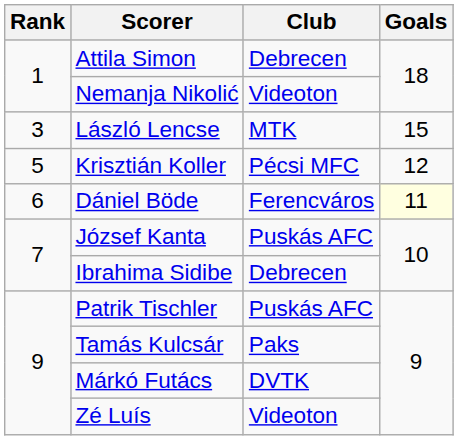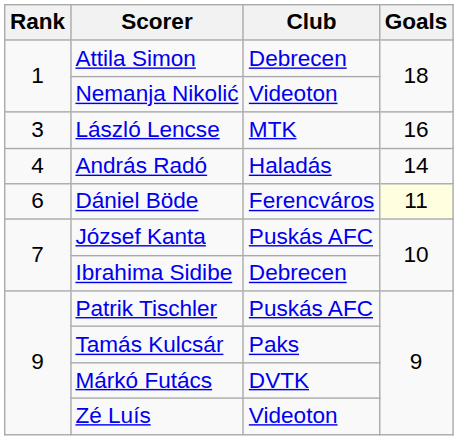László Lencse | Goals: 15 -> 16
+ row: 4 | András Radó | Haladás | 14
- row: 5 | Krisztián Koller | Pécsi MFC | 12
